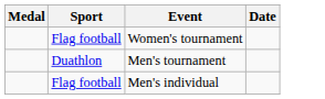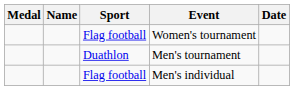+ column: Name
